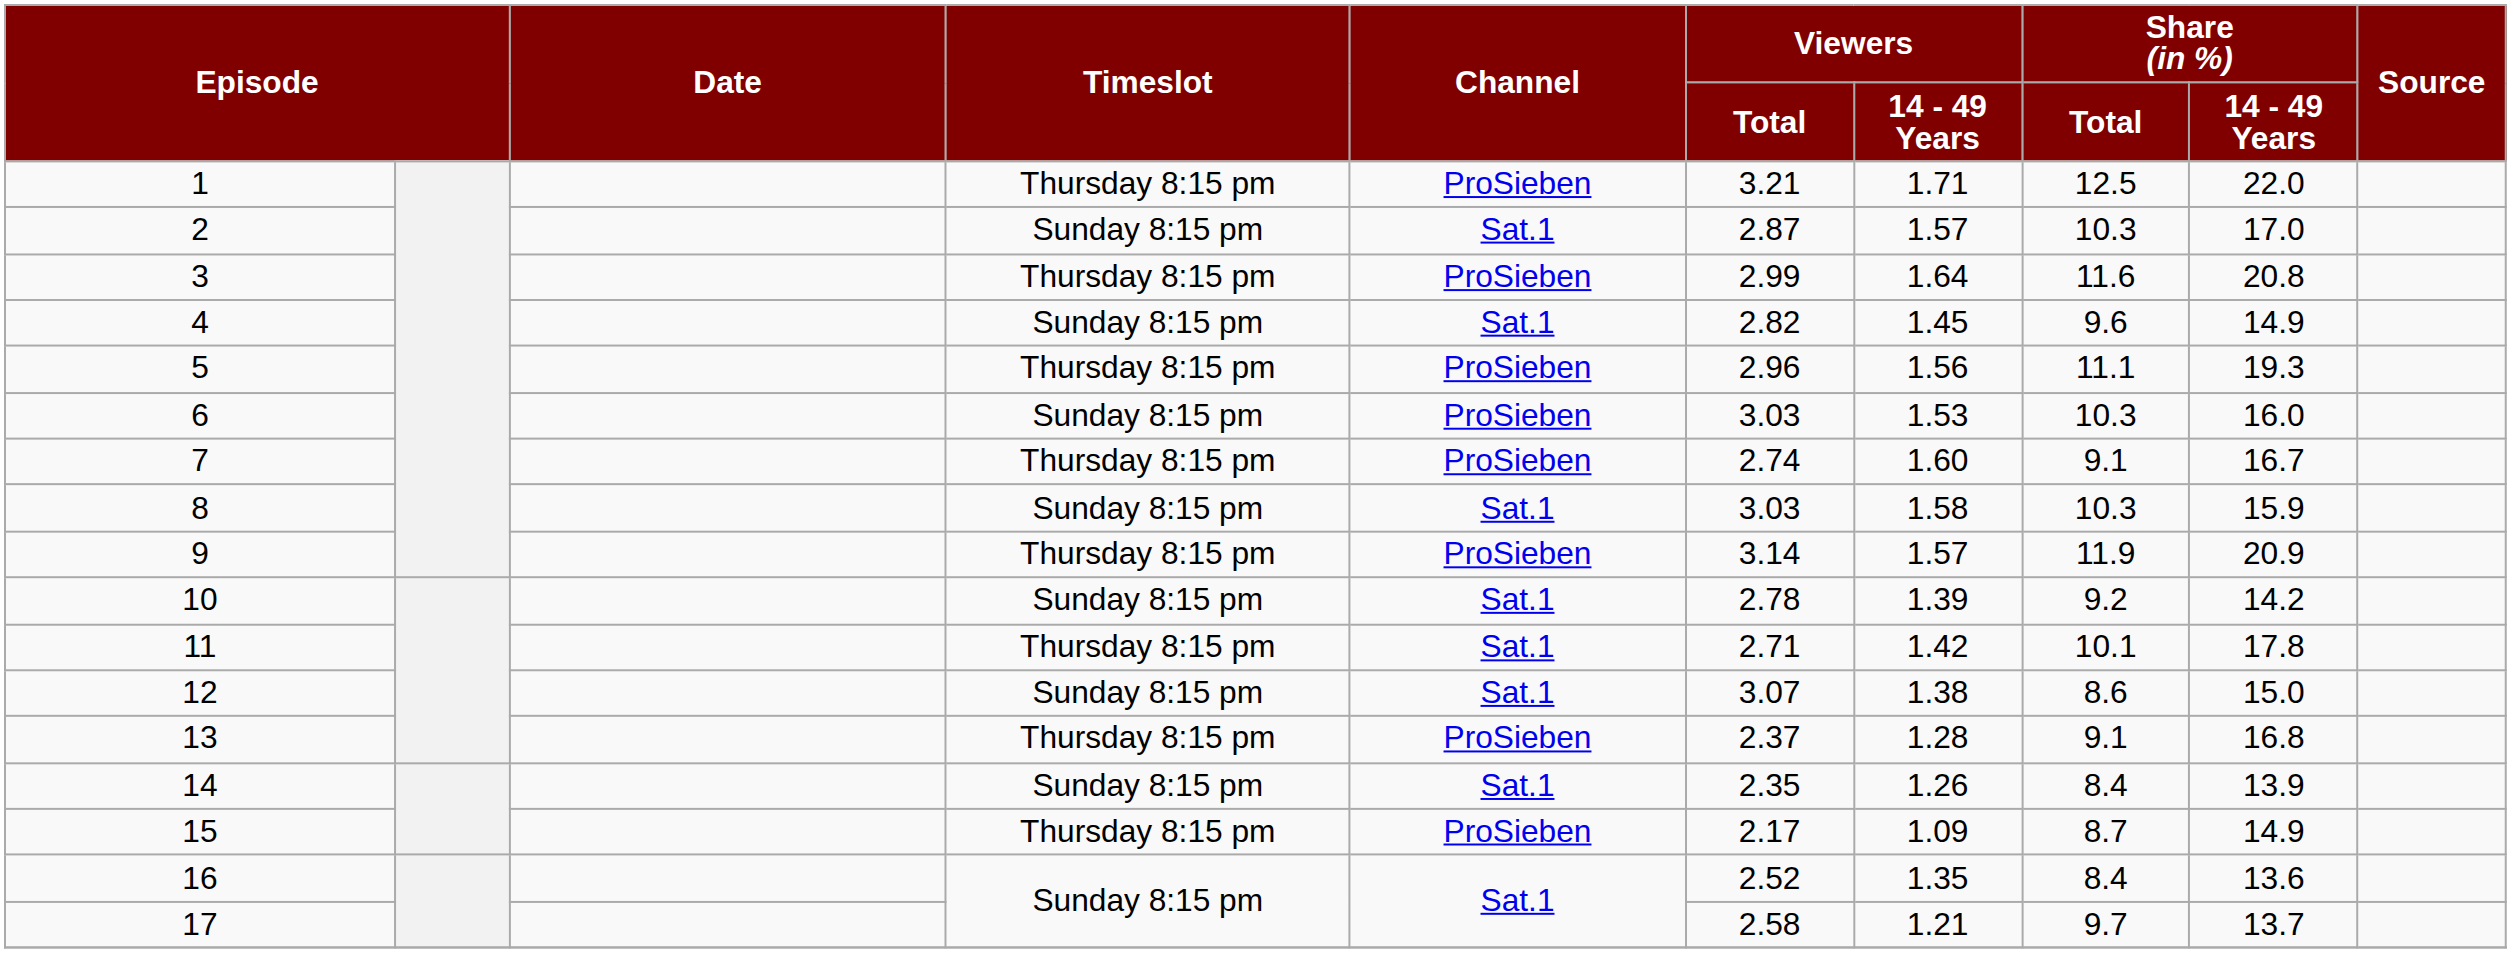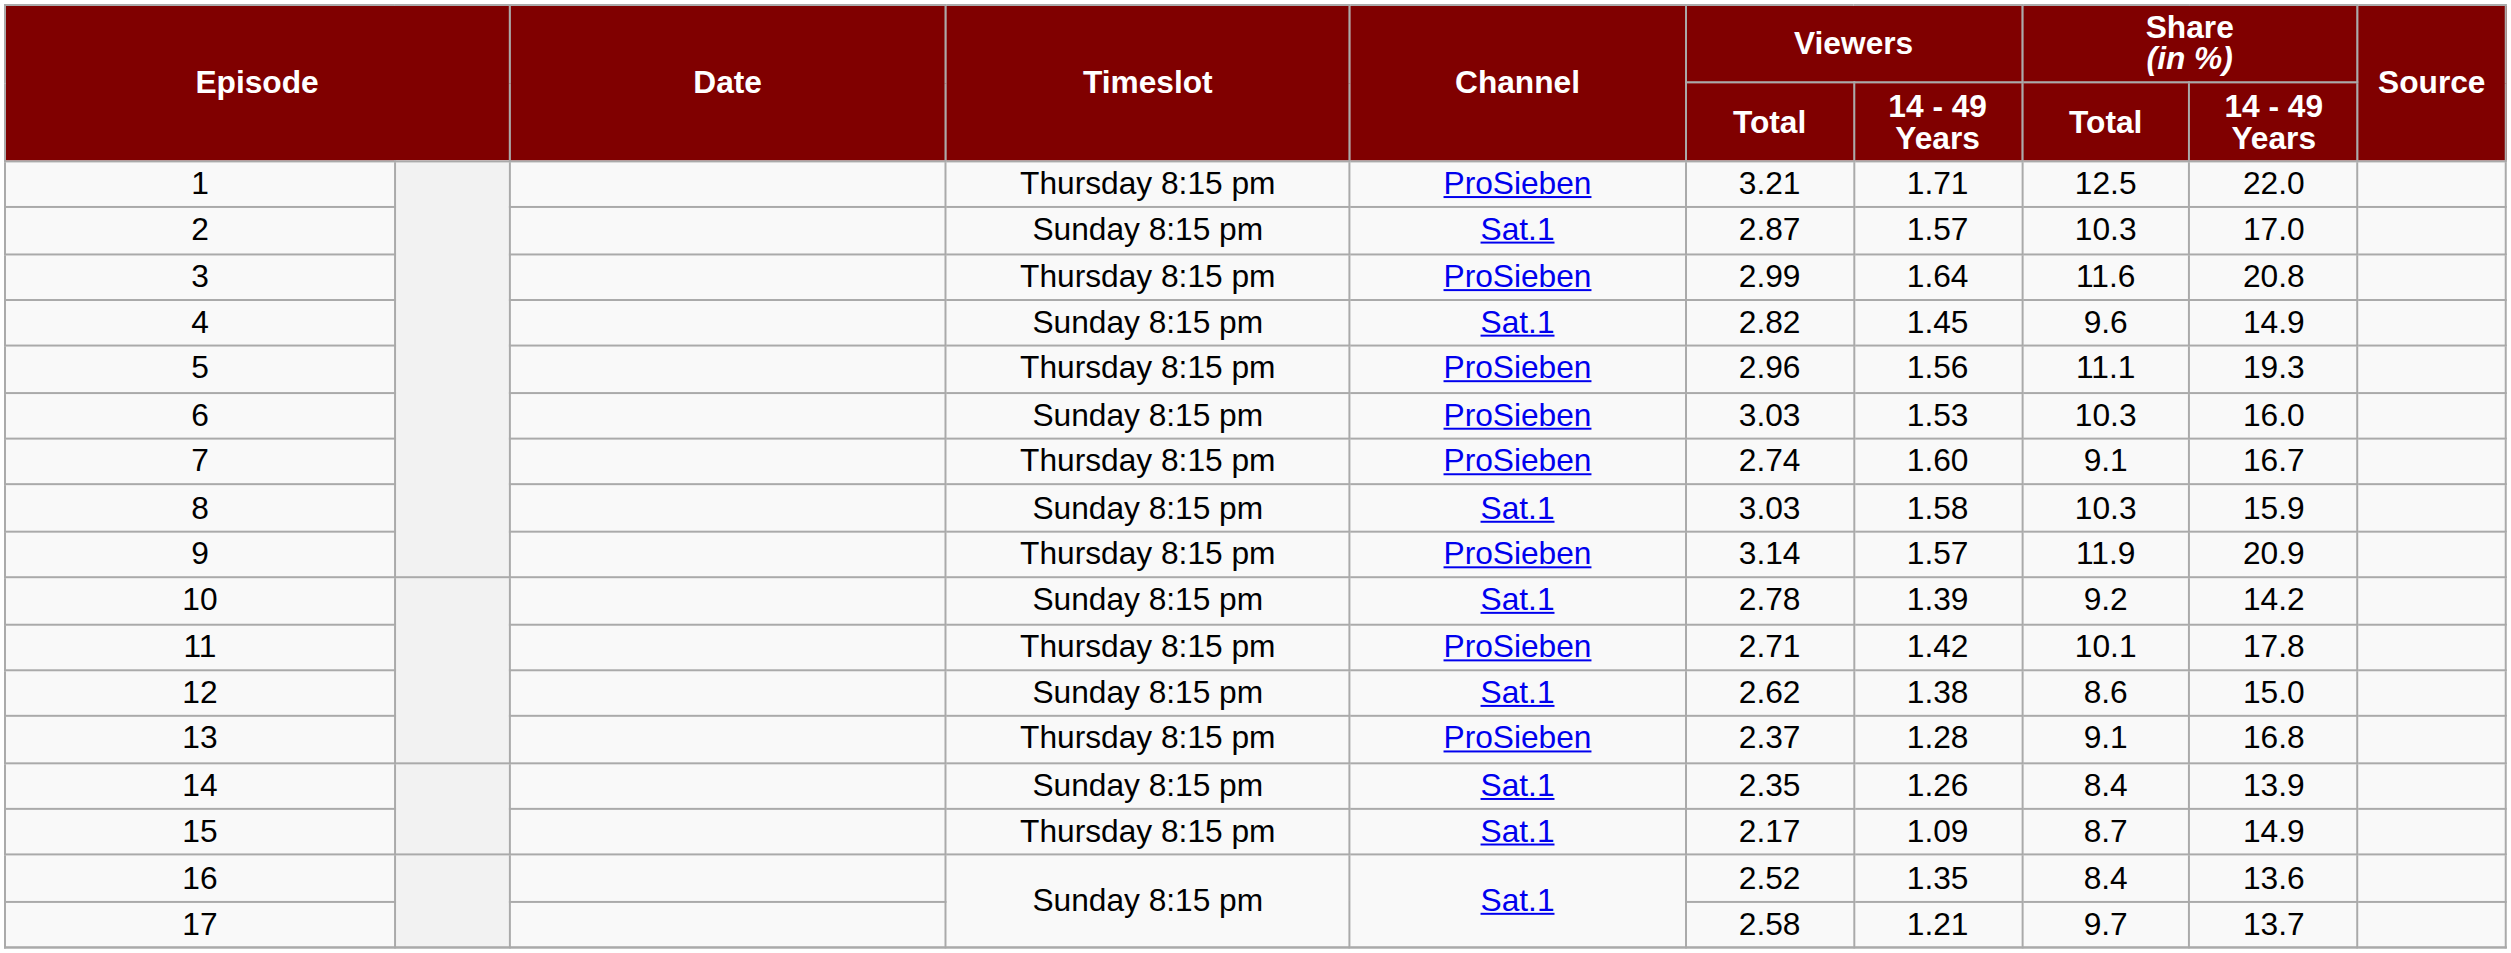11 | Channel: Sat.1 -> ProSieben
12 | Viewers / Total: 3.07 -> 2.62
15 | Channel: ProSieben -> Sat.1
